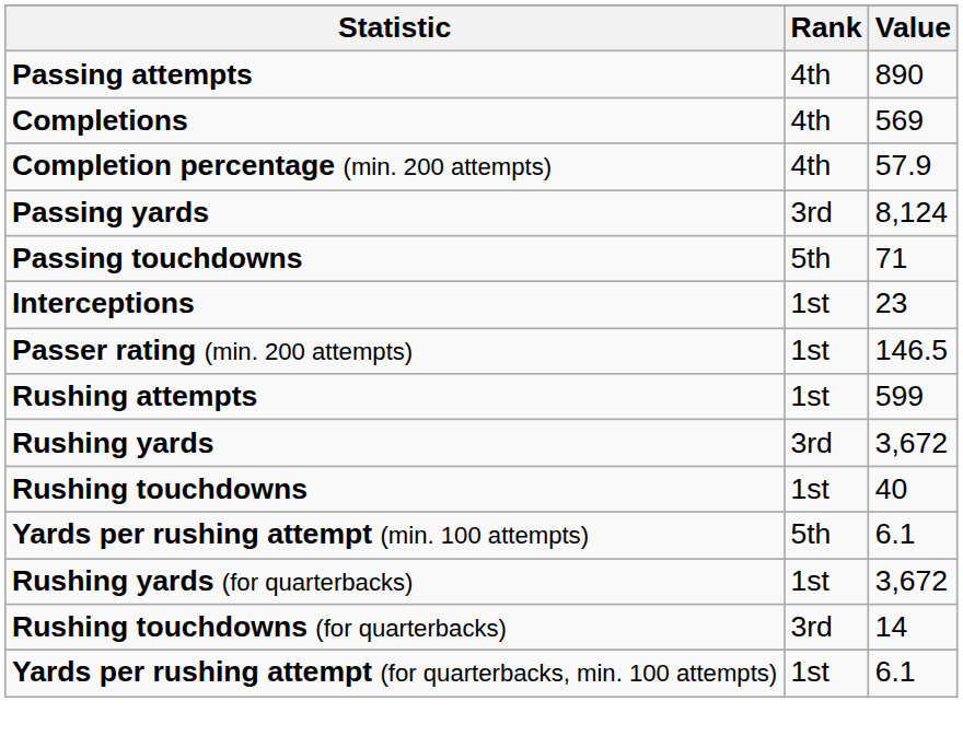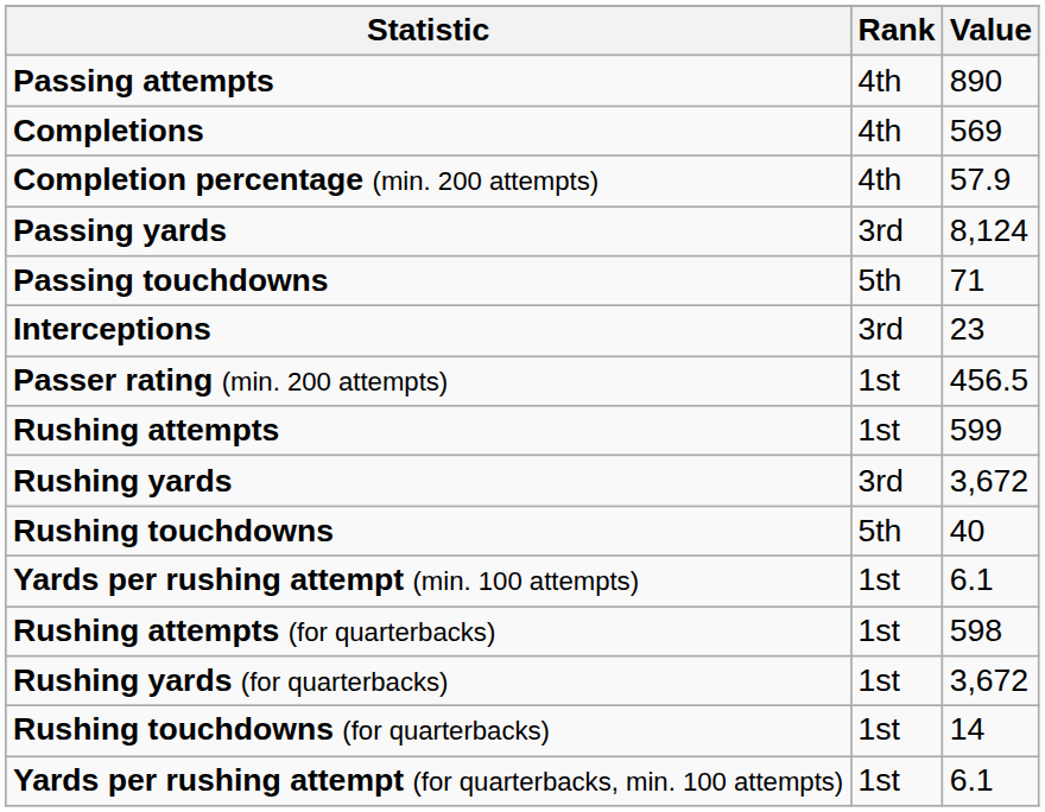Interceptions | Rank: 1st -> 3rd
Passer rating (min. 200 attempts) | Value: 146.5 -> 456.5
Rushing touchdowns | Rank: 1st -> 5th
Yards per rushing attempt (min. 100 attempts) | Rank: 5th -> 1st
+ row: Rushing attempts (for quarterbacks) | 1st | 598
Rushing touchdowns (for quarterbacks) | Rank: 3rd -> 1st
